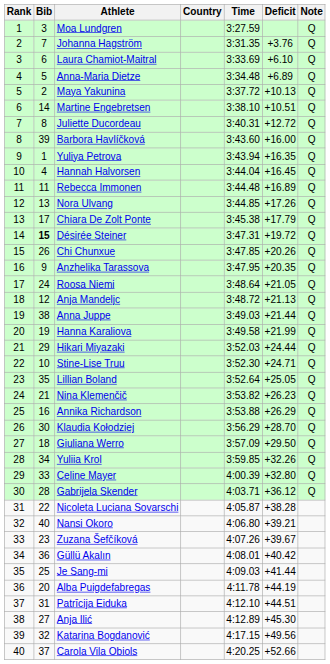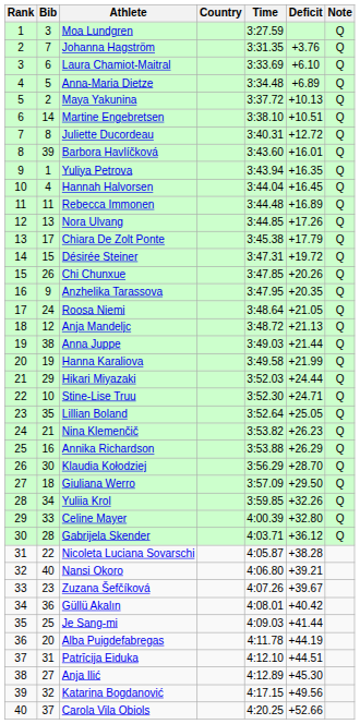Barbora Havlíčková | Deficit: +16.00 -> +16.01
Désirée Steiner | Bib: bold -> normal
